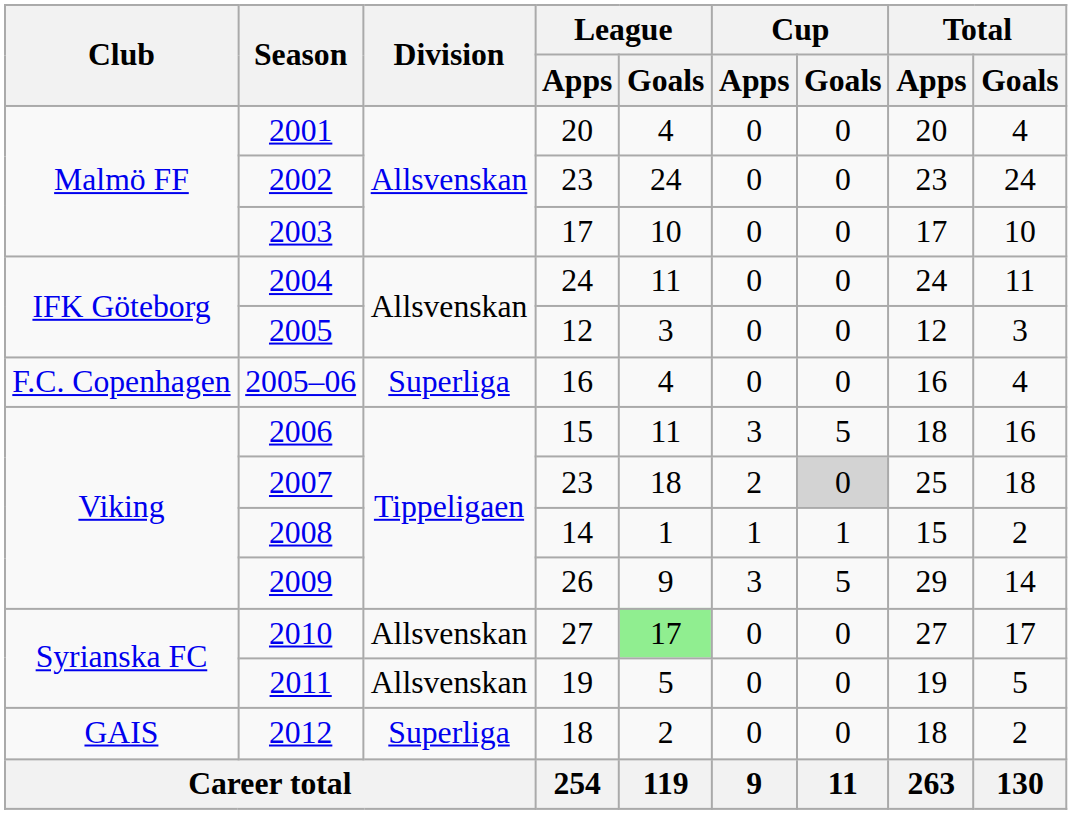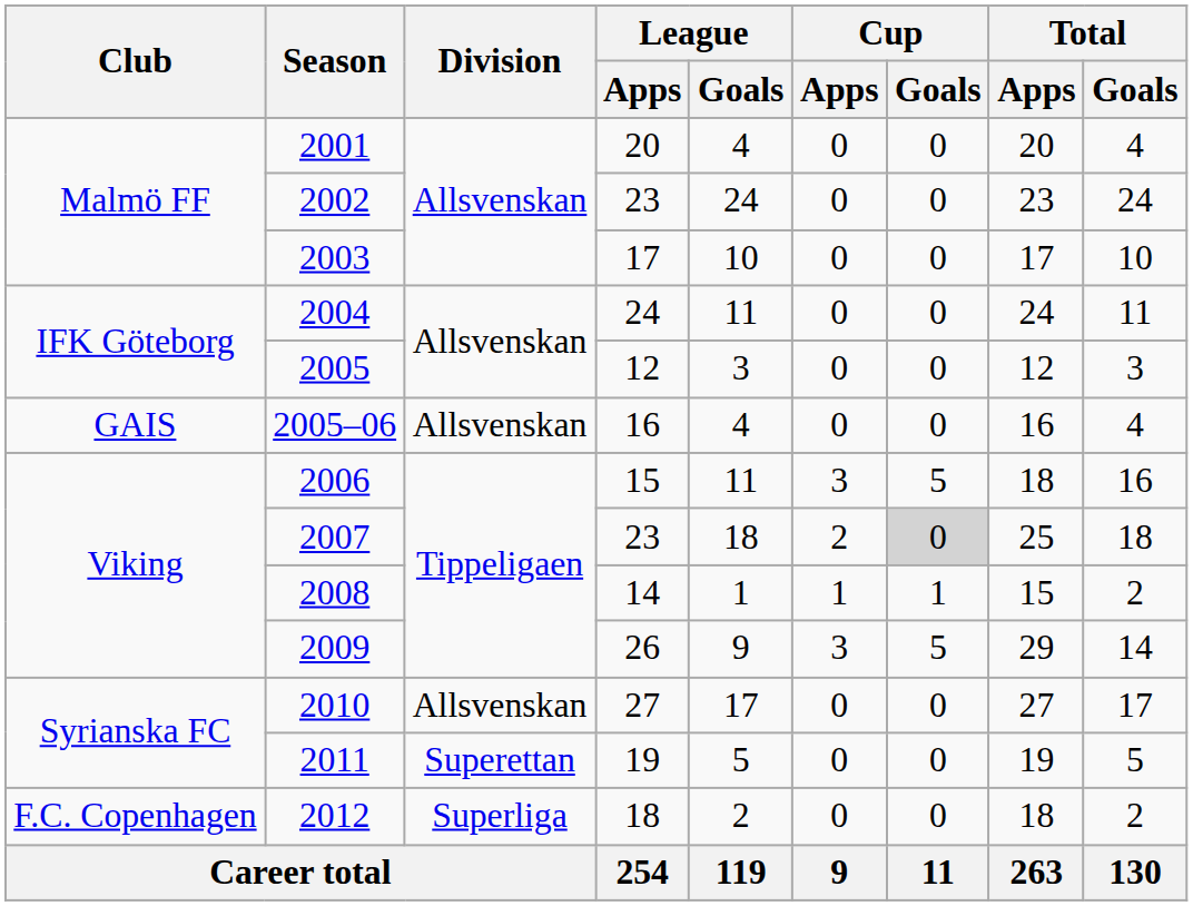2005–06 | Club: F.C. Copenhagen -> GAIS
2005–06 | Division: Superliga -> Allsvenskan
2010 | League / Goals: lightgreen background -> no background
2011 | Division: Allsvenskan -> Superettan
2012 | Club: GAIS -> F.C. Copenhagen
